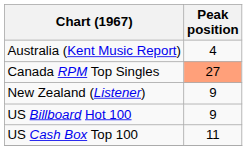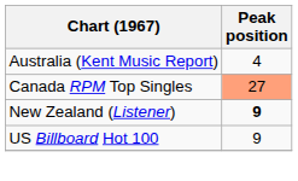New Zealand (Listener) | Peak position: normal -> bold
- row: US Cash Box Top 100 | 11
